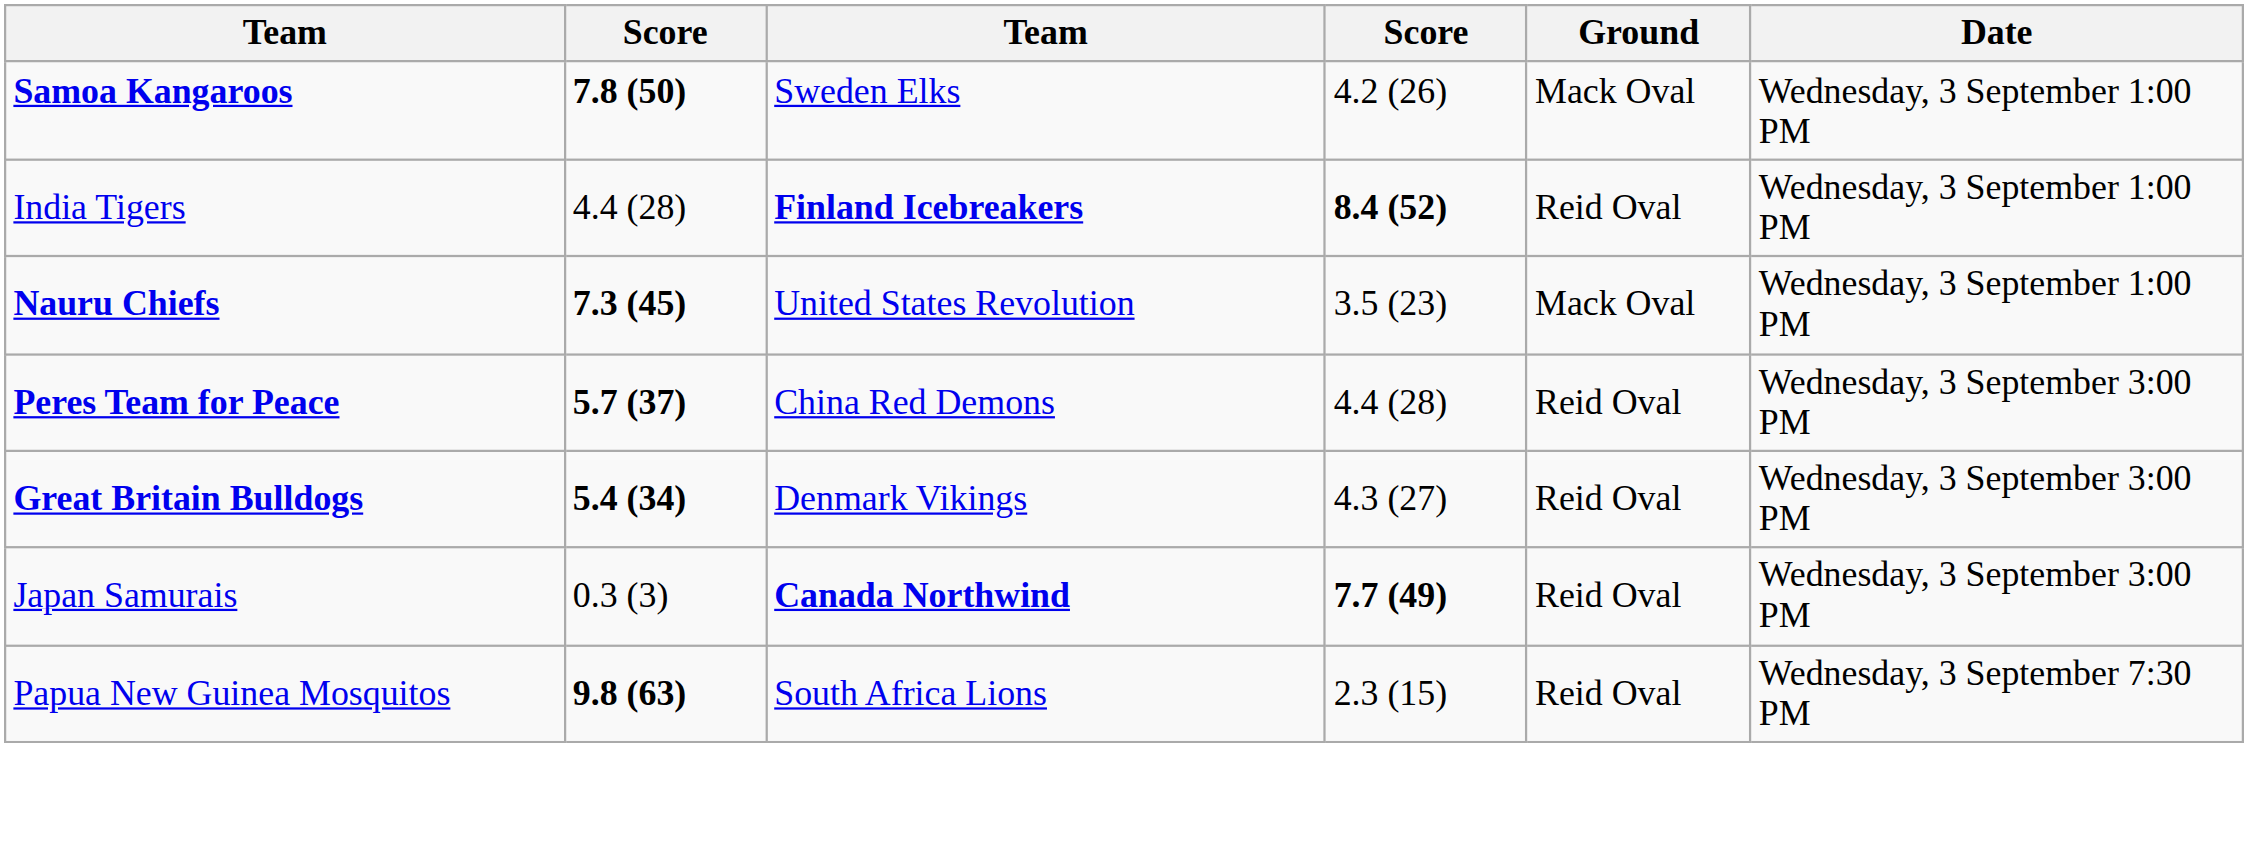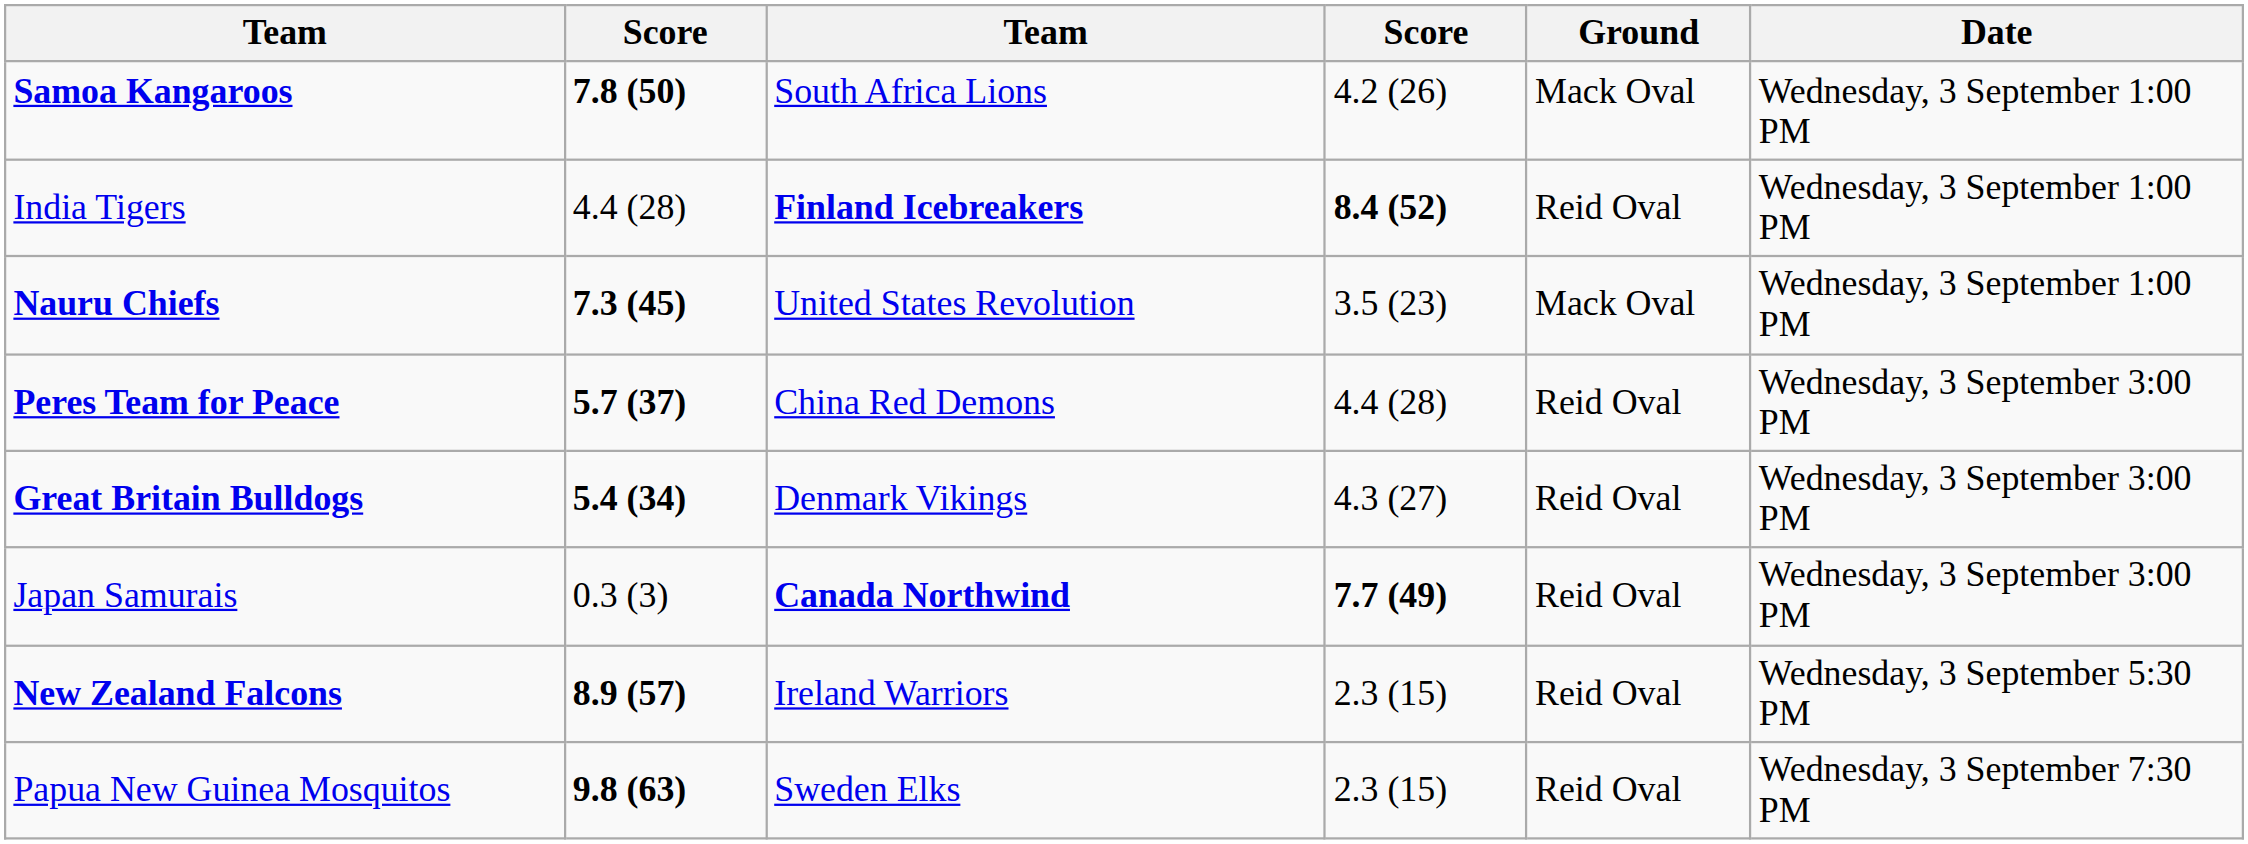Samoa Kangaroos | column 3: Sweden Elks -> South Africa Lions
+ row: New Zealand Falcons | 8.9 (57) | Ireland Warriors | 2.3 (15) | Reid Oval | Wednesday, 3 September 5:30 PM
Papua New Guinea Mosquitos | column 3: South Africa Lions -> Sweden Elks
